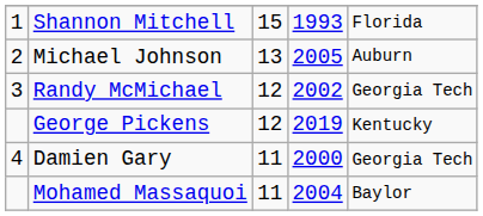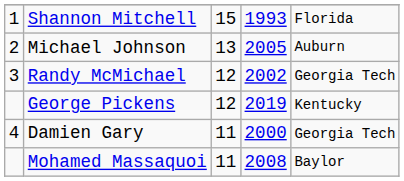Mohamed Massaquoi | column 4: 2004 -> 2008
